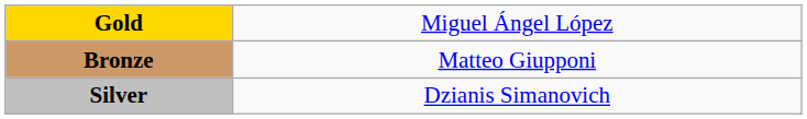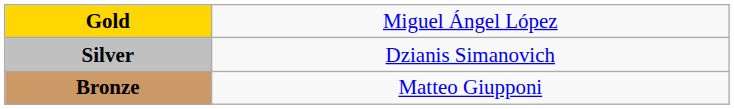rows swapped: Silver <-> Bronze
